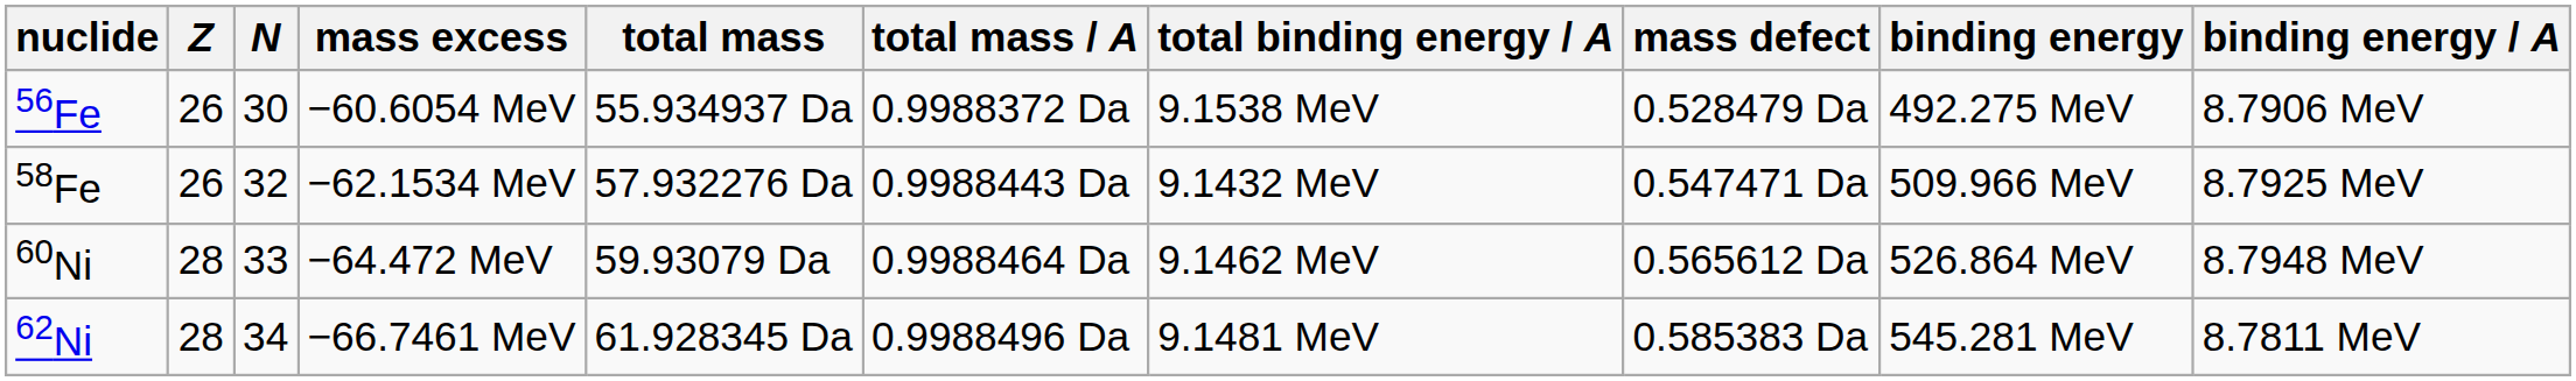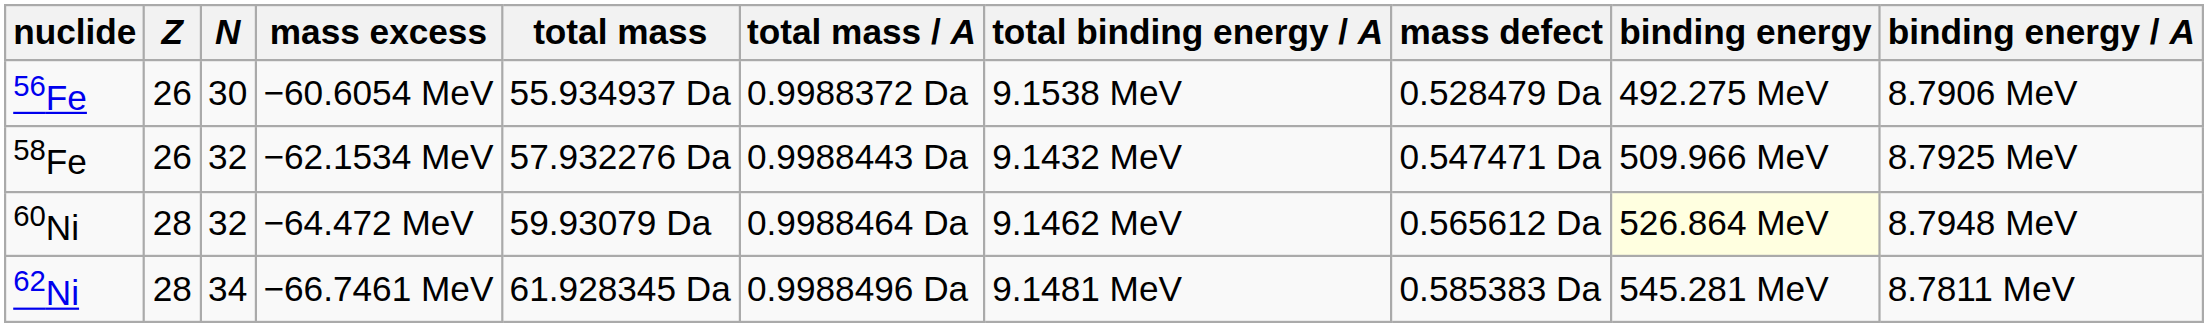60Ni | N: 33 -> 32
60Ni | binding energy: no background -> lightyellow background
